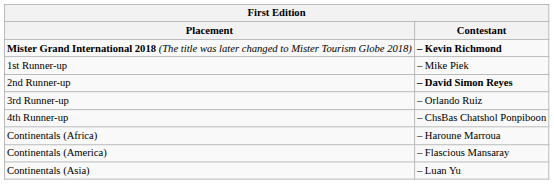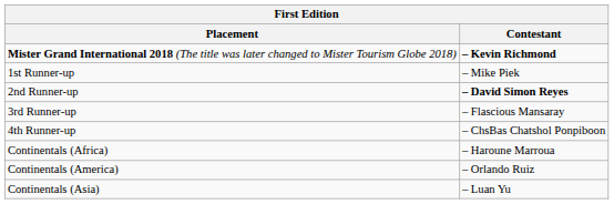3rd Runner-up | Contestant: – Orlando Ruiz -> – Flascious Mansaray
Continentals (America) | Contestant: – Flascious Mansaray -> – Orlando Ruiz
